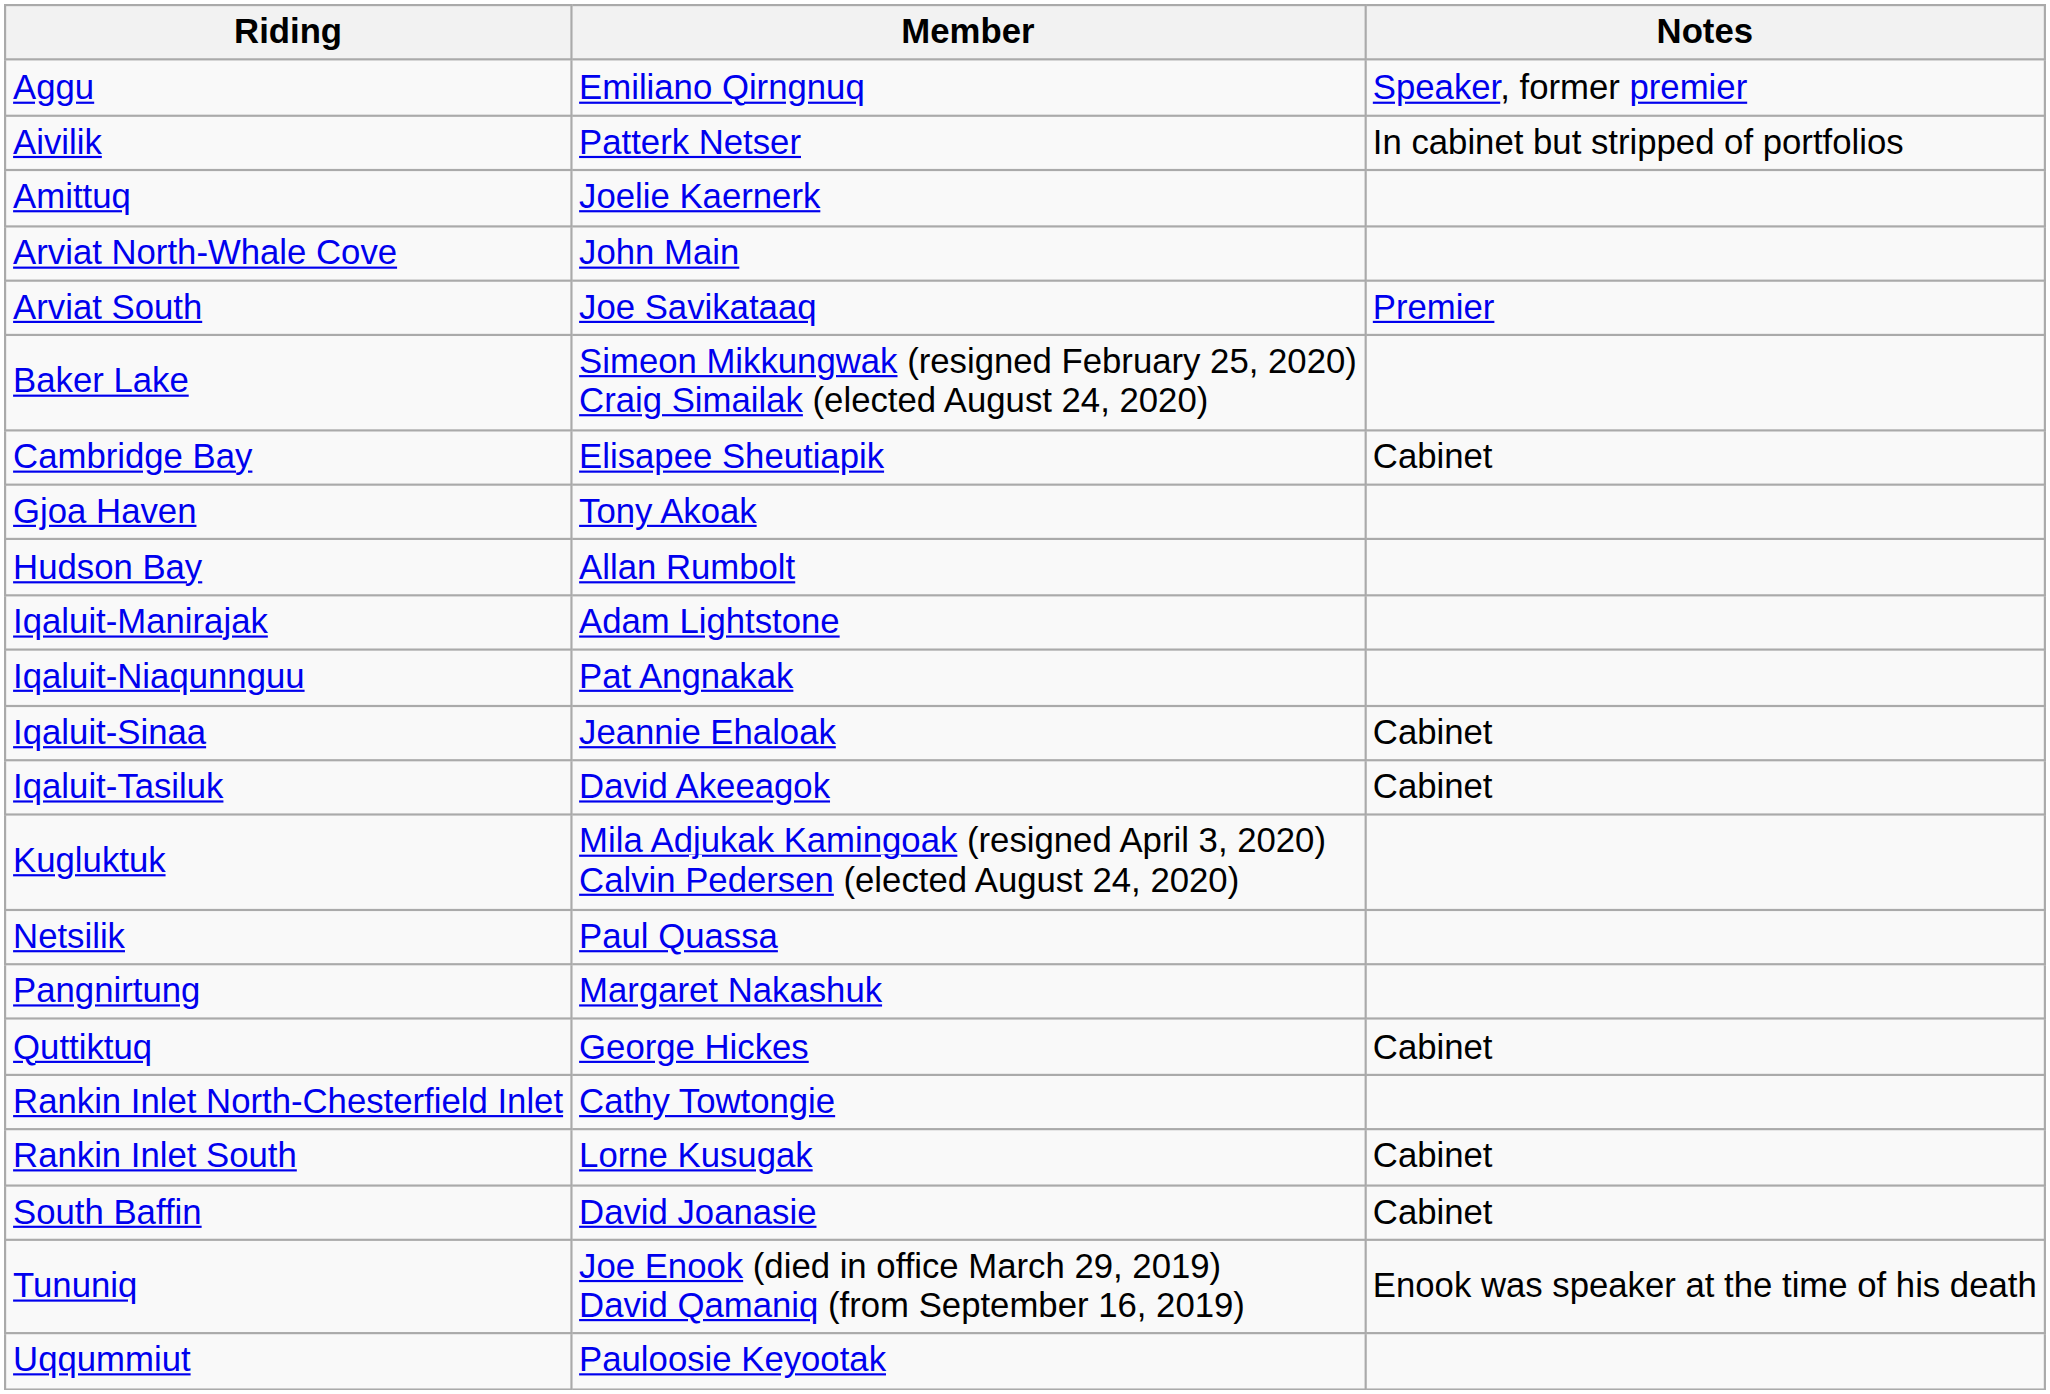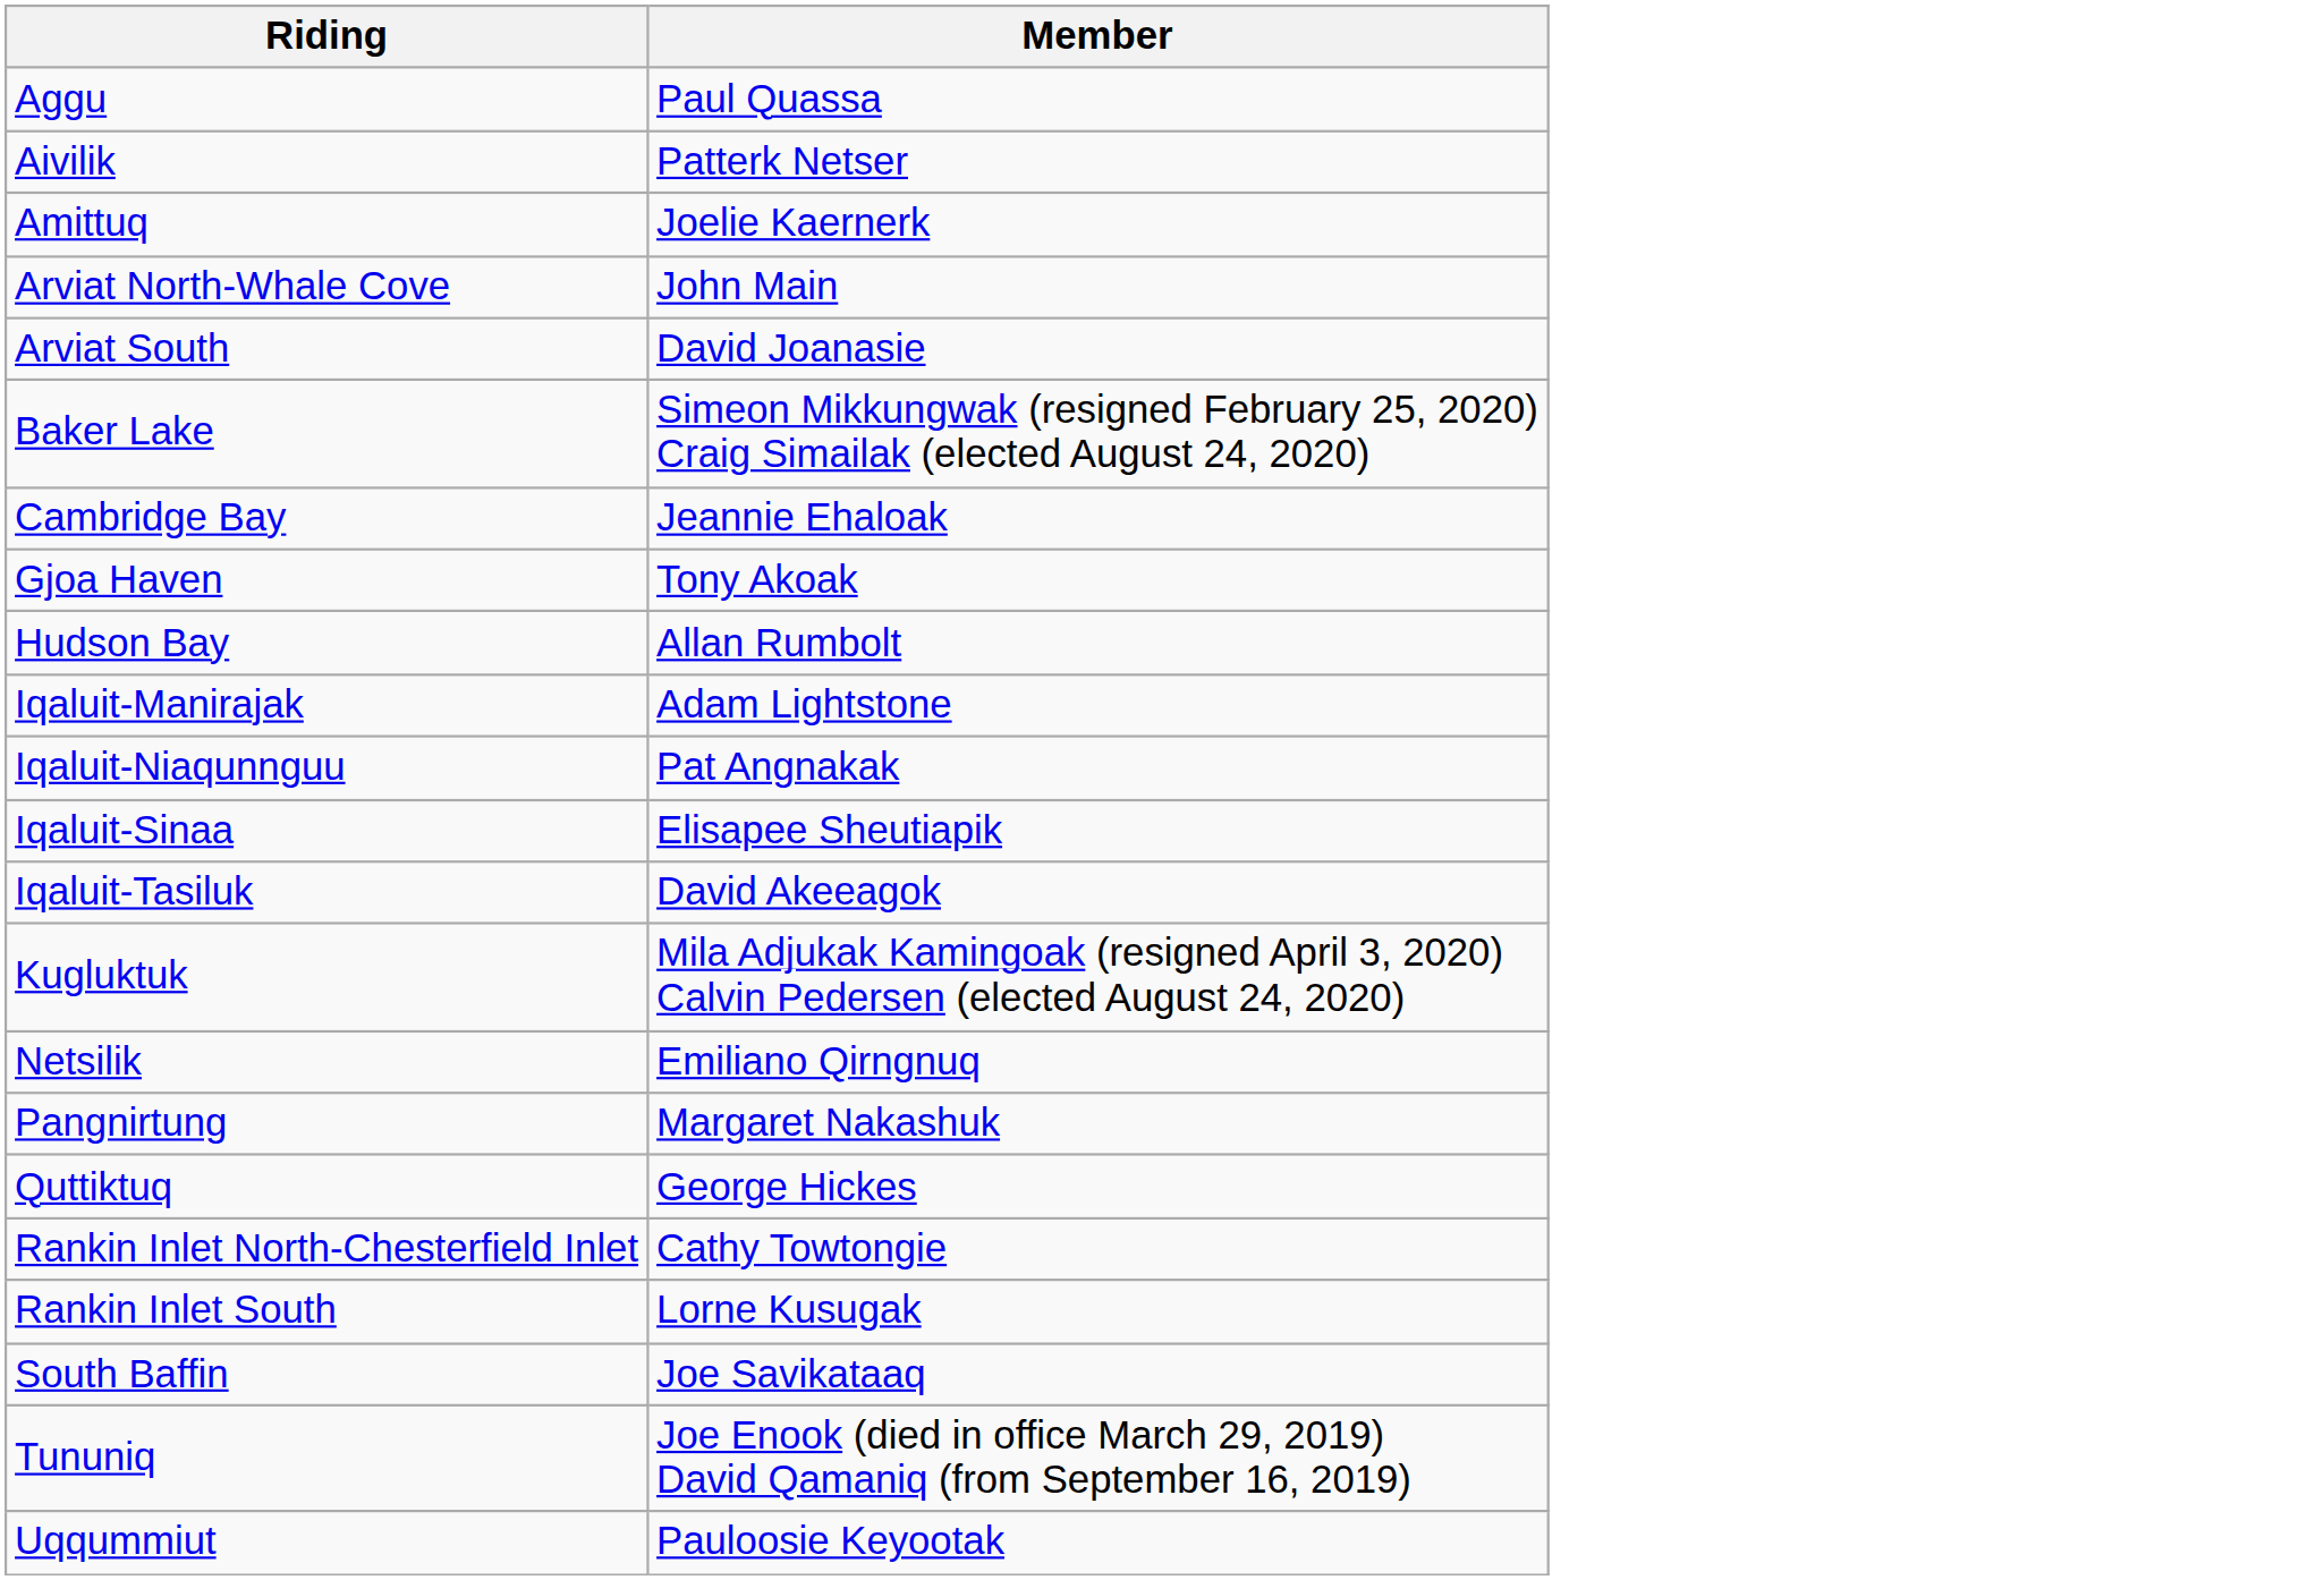- column: Notes | Speaker, former premier | In cabinet but stripped of portfolios | Premier | Cabinet | Cabinet | Cabinet | Cabinet | Cabinet | Cabinet | Enook was speaker at the time of his death
Aggu | Member: Emiliano Qirngnuq -> Paul Quassa
Arviat South | Member: Joe Savikataaq -> David Joanasie
Cambridge Bay | Member: Elisapee Sheutiapik -> Jeannie Ehaloak
Iqaluit-Sinaa | Member: Jeannie Ehaloak -> Elisapee Sheutiapik
Netsilik | Member: Paul Quassa -> Emiliano Qirngnuq
South Baffin | Member: David Joanasie -> Joe Savikataaq
